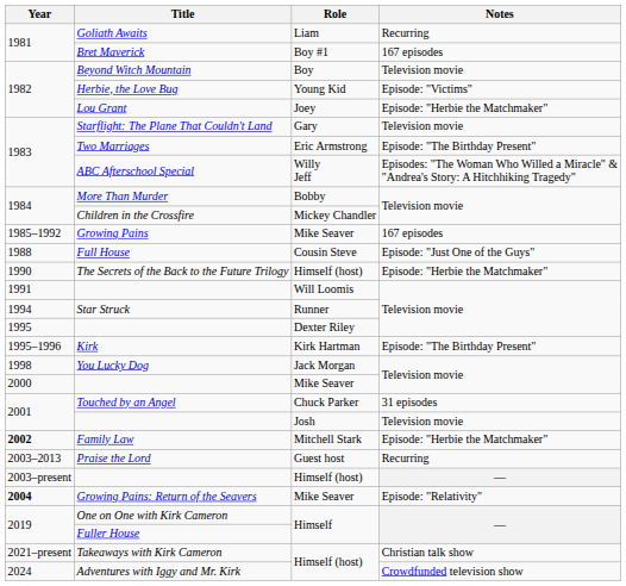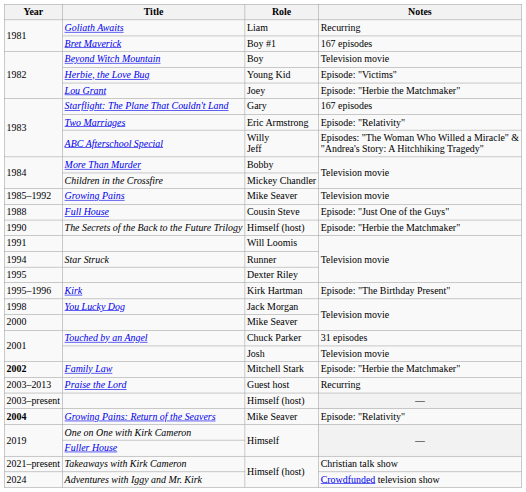Starflight: The Plane That Couldn't Land | Notes: Television movie -> 167 episodes
Two Marriages | Notes: Episode: "The Birthday Present" -> Episode: "Relativity"
Growing Pains | Notes: 167 episodes -> Television movie
